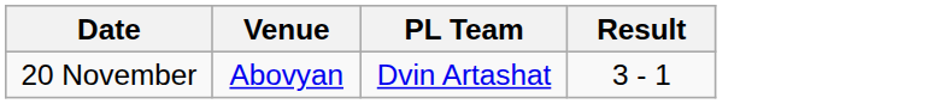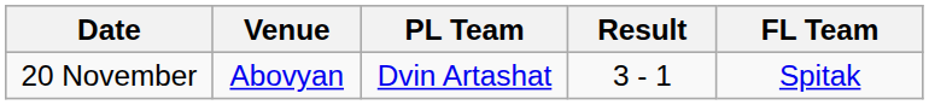+ column: FL Team | Spitak
